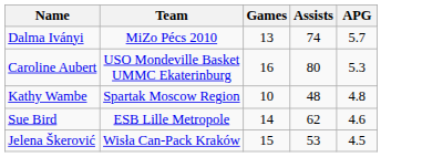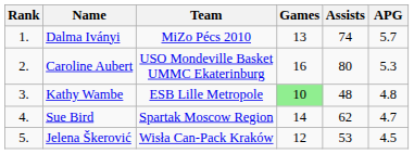+ column: Rank | 1. | 2. | 3. | 4. | 5.
Kathy Wambe | Team: Spartak Moscow Region -> ESB Lille Metropole
Kathy Wambe | Games: no background -> lightgreen background
Sue Bird | Team: ESB Lille Metropole -> Spartak Moscow Region
Sue Bird | APG: 4.6 -> 4.7
Jelena Škerović | Games: 15 -> 12
